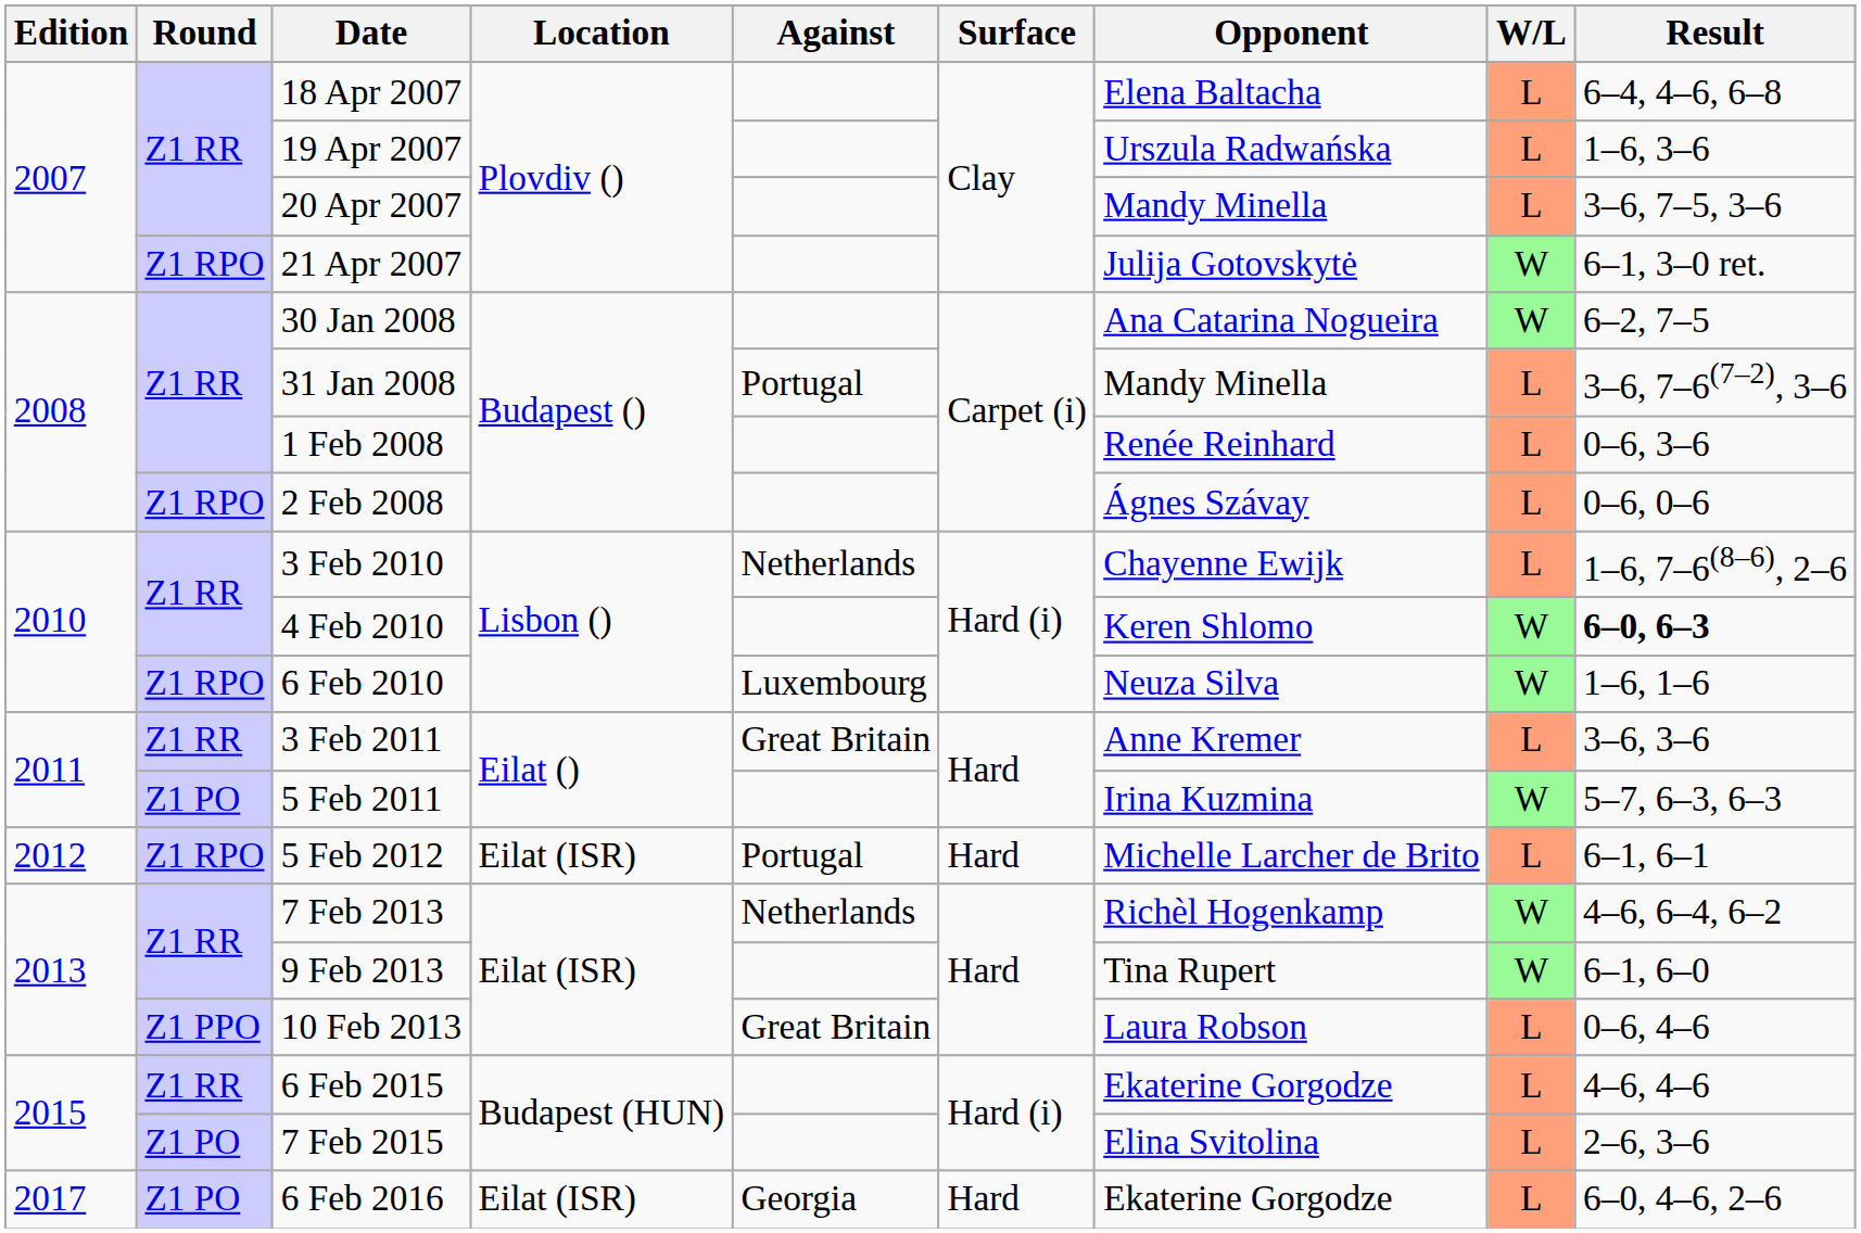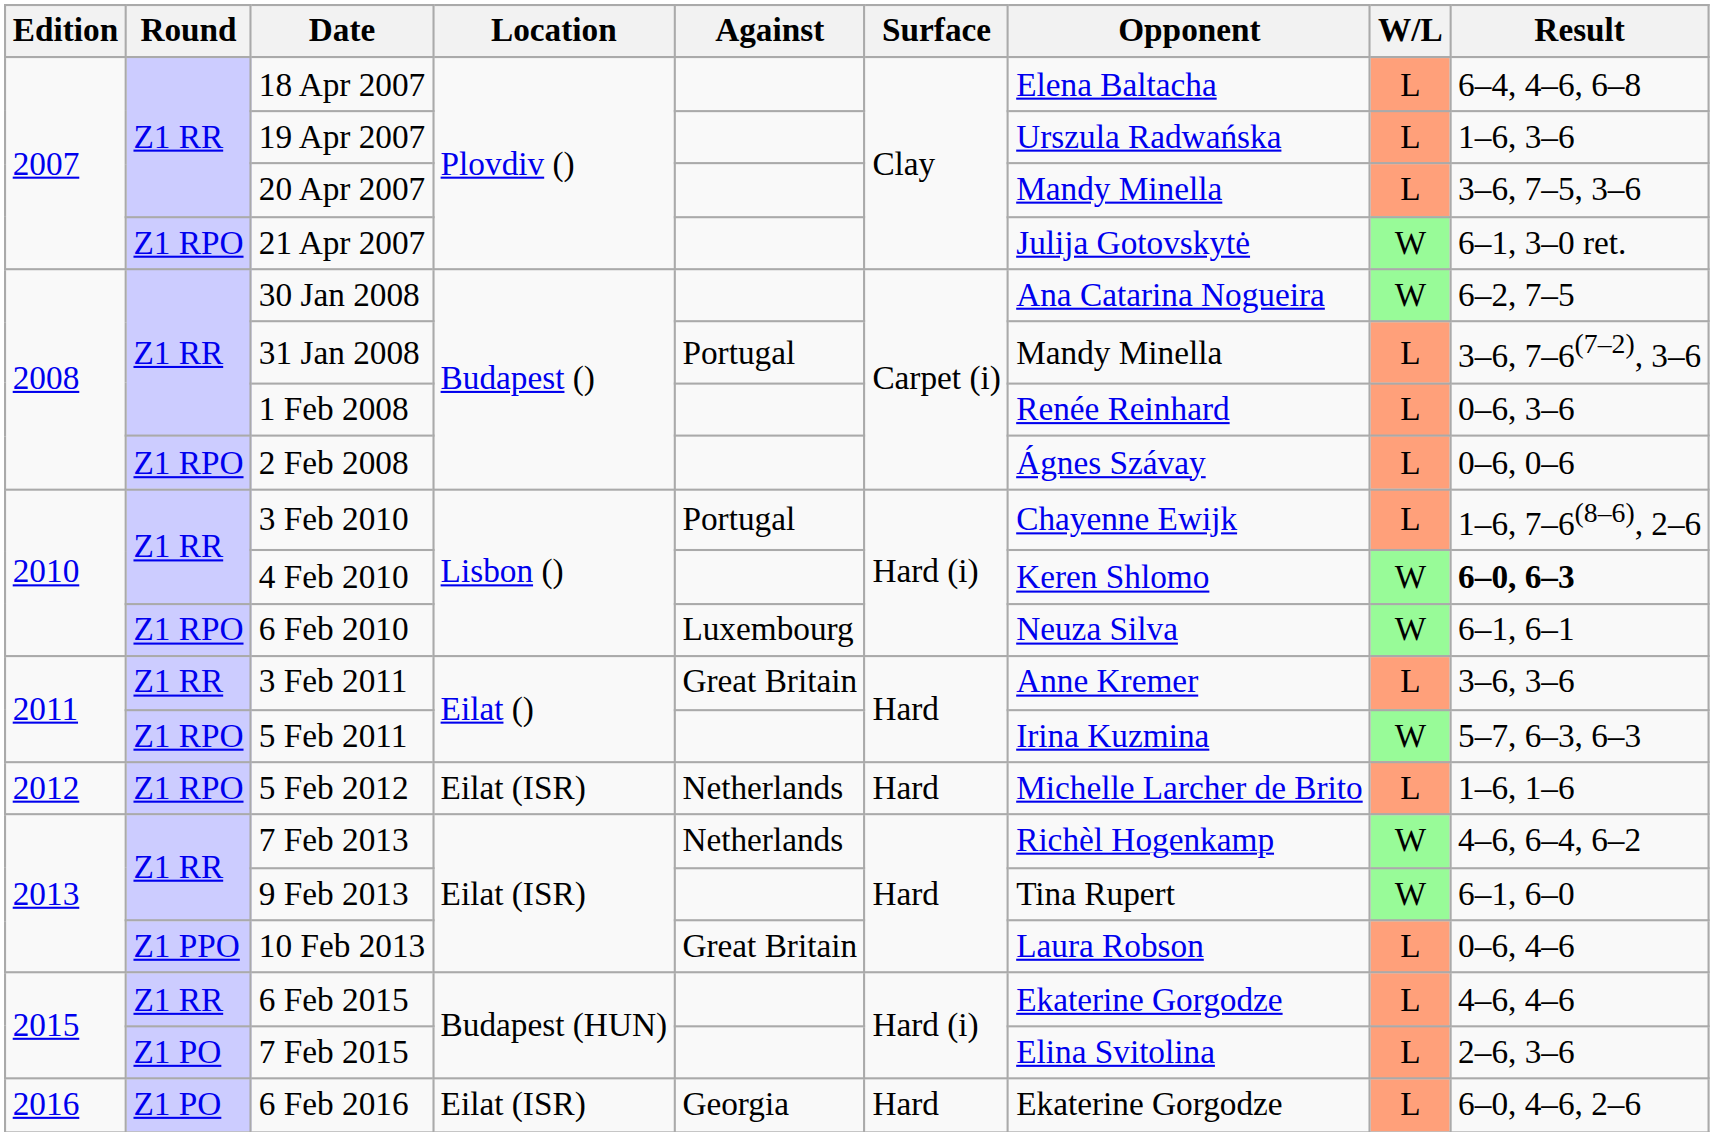3 Feb 2010 | Against: Netherlands -> Portugal
6 Feb 2010 | Result: 1–6, 1–6 -> 6–1, 6–1
5 Feb 2011 | Round: Z1 PO -> Z1 RPO
5 Feb 2012 | Against: Portugal -> Netherlands
5 Feb 2012 | Result: 6–1, 6–1 -> 1–6, 1–6
6 Feb 2016 | Edition: 2017 -> 2016
